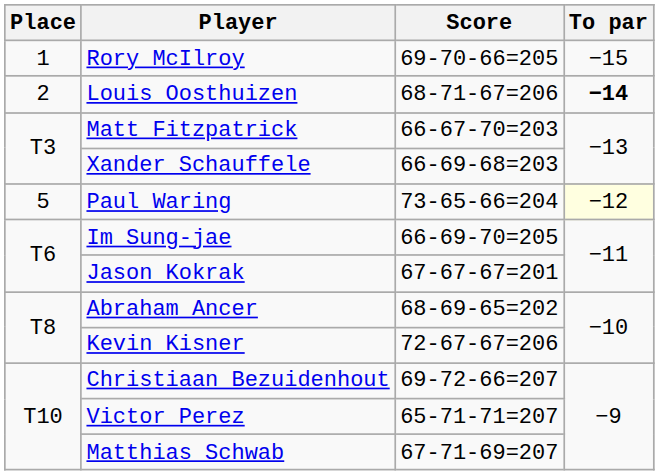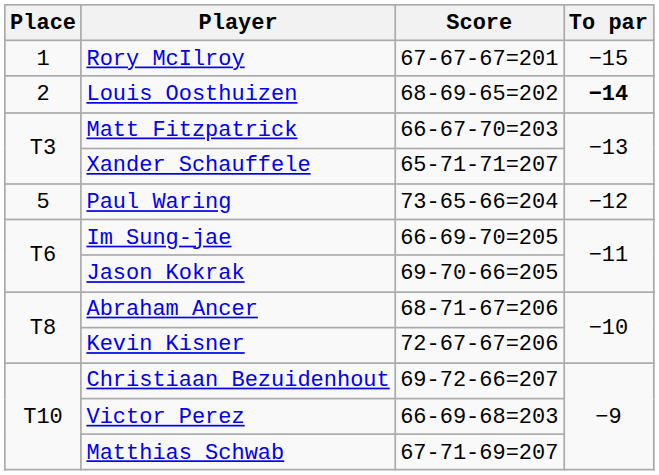Rory McIlroy | Score: 69-70-66=205 -> 67-67-67=201
Louis Oosthuizen | Score: 68-71-67=206 -> 68-69-65=202
Xander Schauffele | Score: 66-69-68=203 -> 65-71-71=207
Paul Waring | To par: lightyellow background -> no background
Jason Kokrak | Score: 67-67-67=201 -> 69-70-66=205
Abraham Ancer | Score: 68-69-65=202 -> 68-71-67=206
Victor Perez | Score: 65-71-71=207 -> 66-69-68=203
